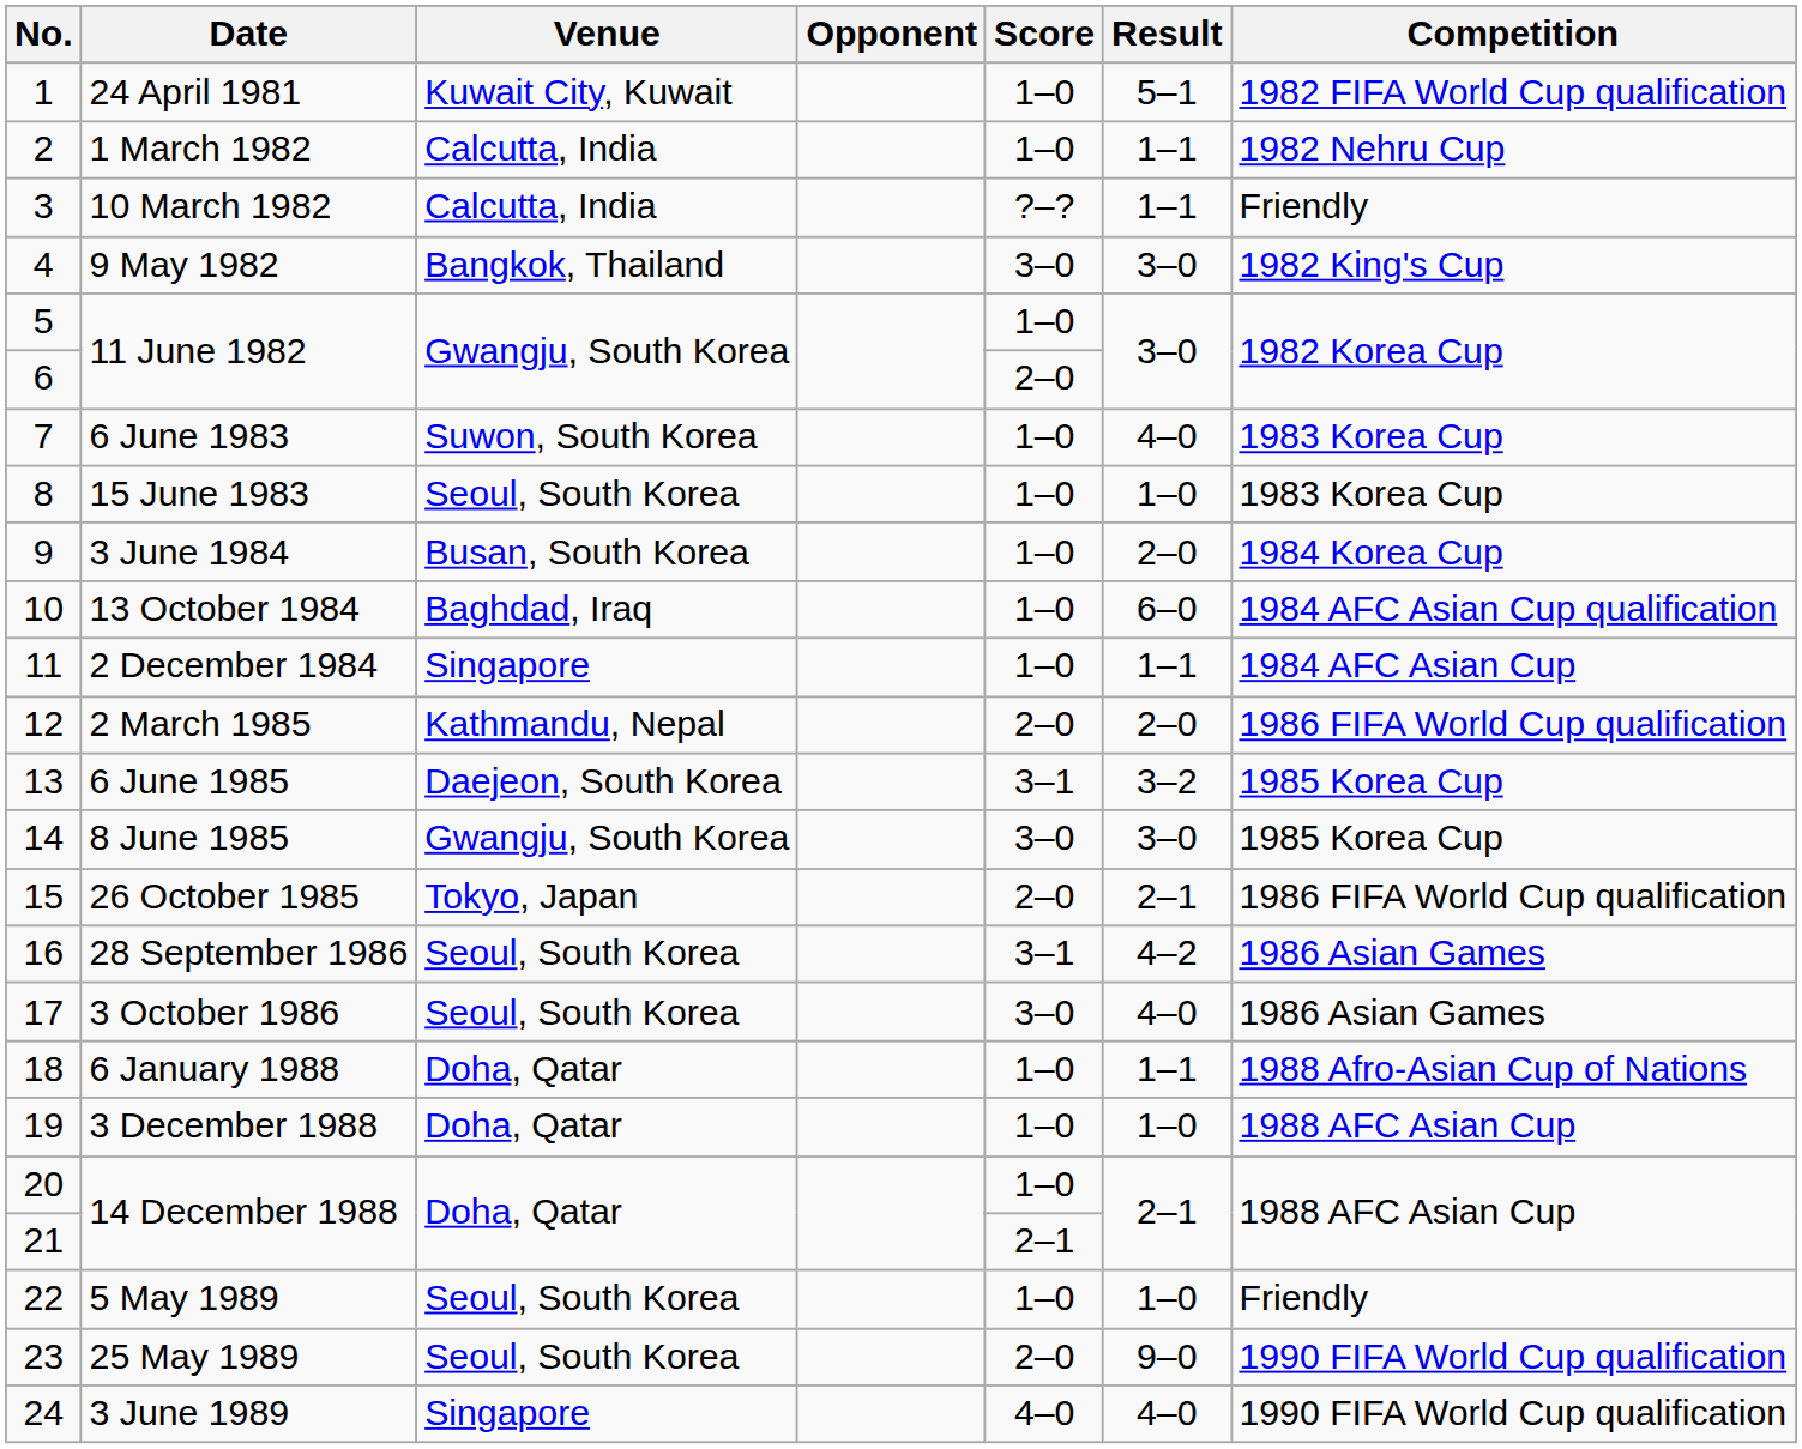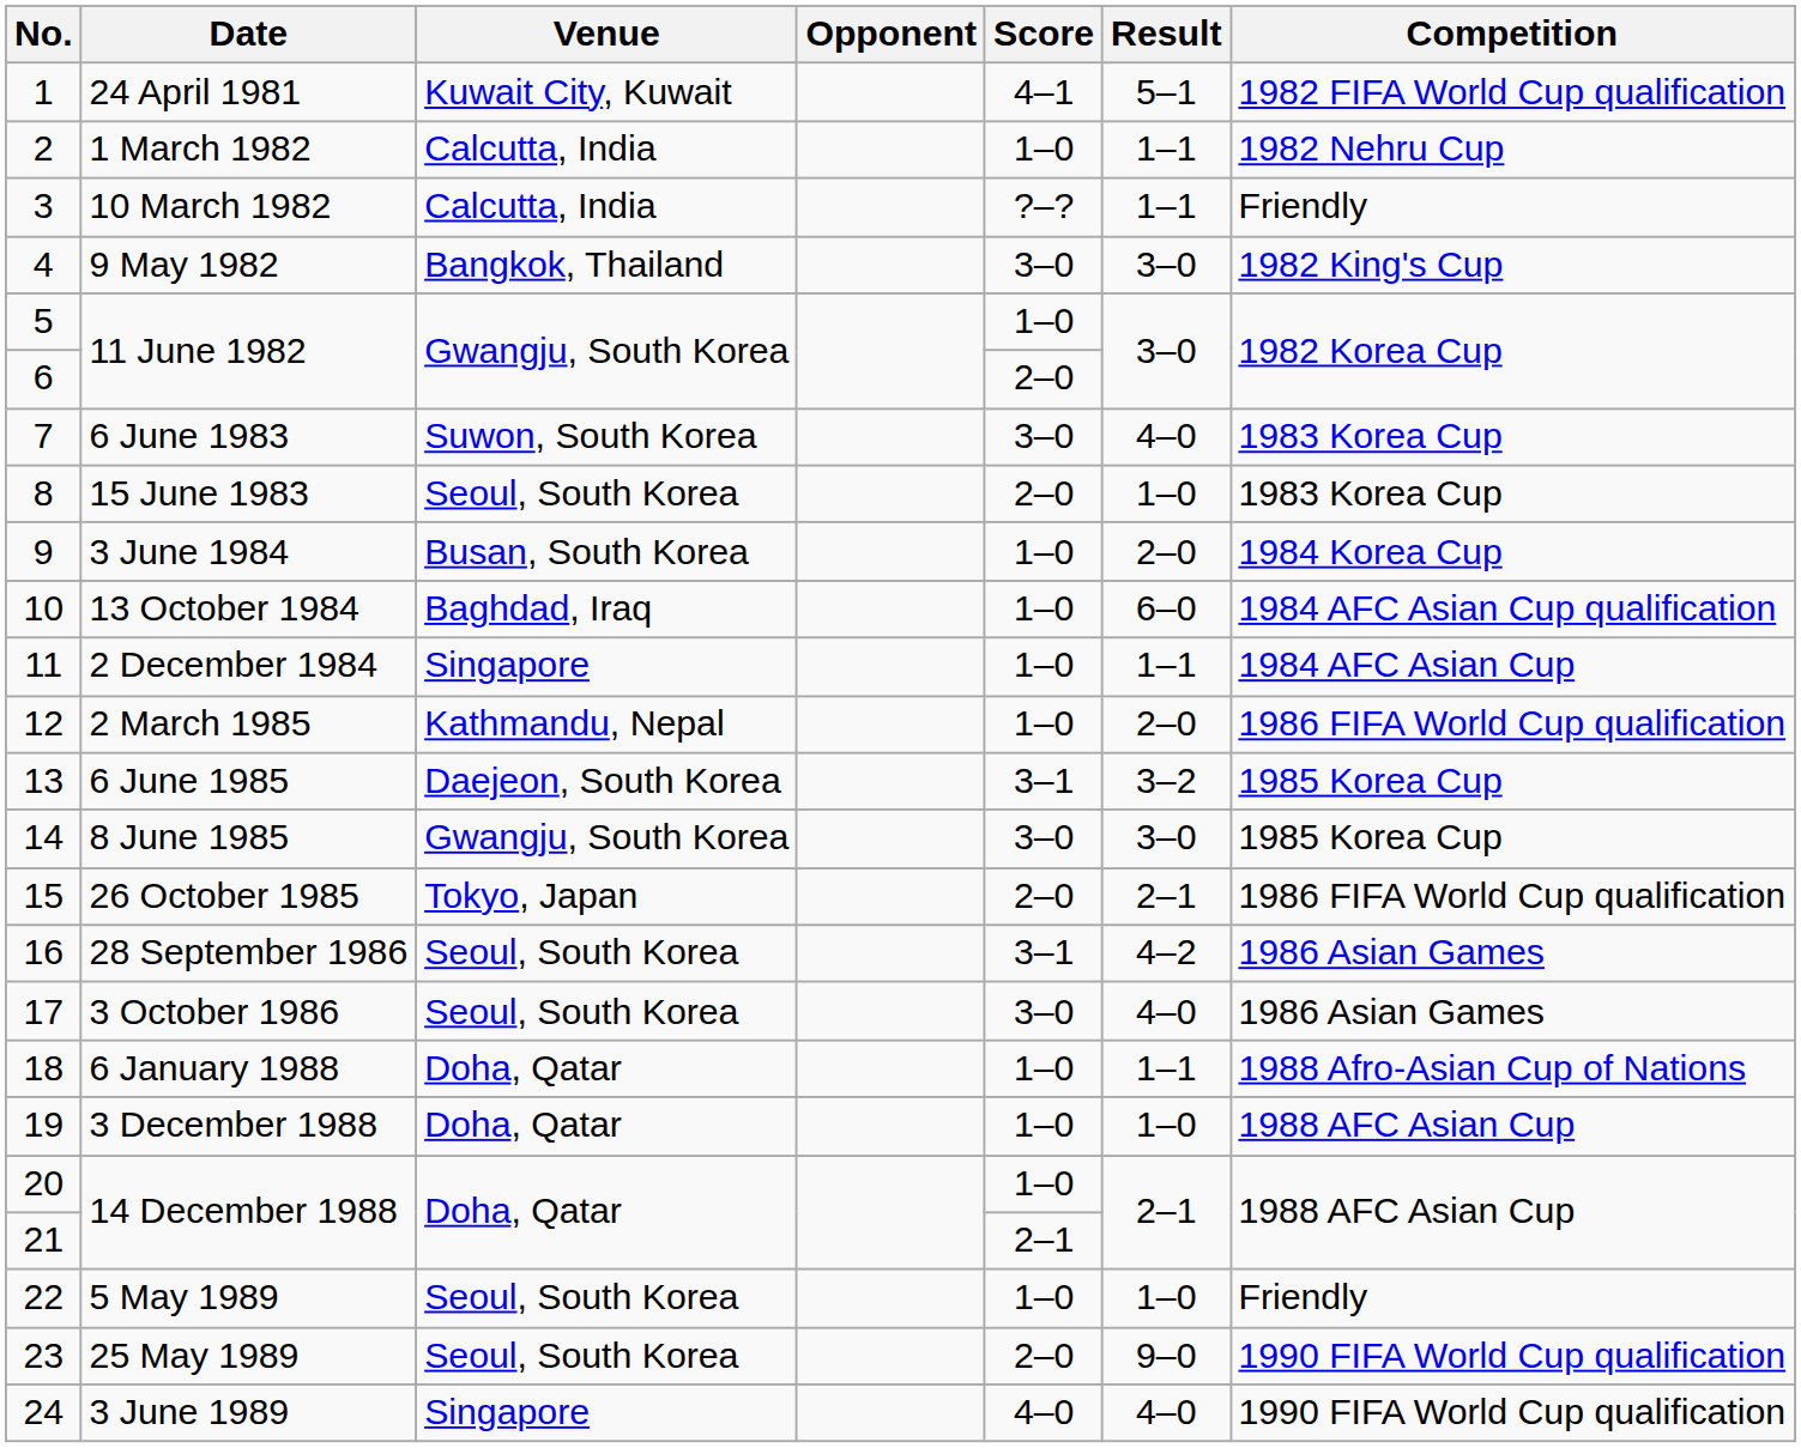24 April 1981 | Score: 1–0 -> 4–1
6 June 1983 | Score: 1–0 -> 3–0
15 June 1983 | Score: 1–0 -> 2–0
2 March 1985 | Score: 2–0 -> 1–0
